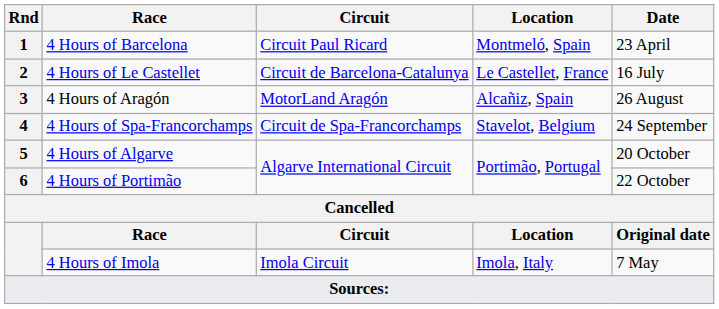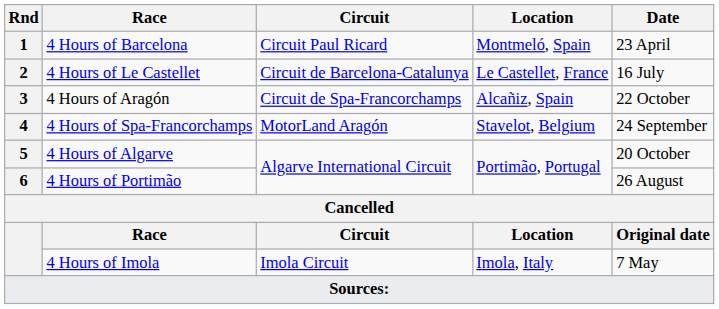4 Hours of Aragón | Circuit: MotorLand Aragón -> Circuit de Spa-Francorchamps
4 Hours of Aragón | Date: 26 August -> 22 October
4 Hours of Spa-Francorchamps | Circuit: Circuit de Spa-Francorchamps -> MotorLand Aragón
4 Hours of Portimão | Date: 22 October -> 26 August
